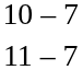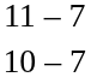rows swapped: 10 – 7 <-> 11 – 7
